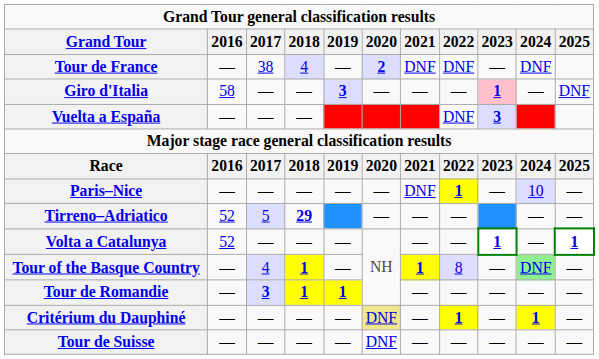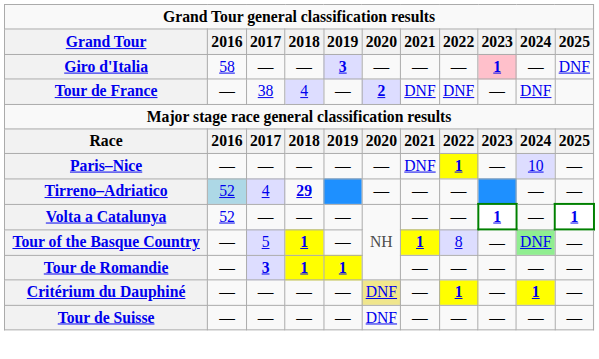rows swapped: Giro d'Italia <-> Tour de France
- row: Vuelta a España | — | — | — | DNF | 3
Tirreno–Adriatico | 2016: no background -> lightblue background
Tirreno–Adriatico | 2017: 5 -> 4
Tour of the Basque Country | 2017: 4 -> 5
